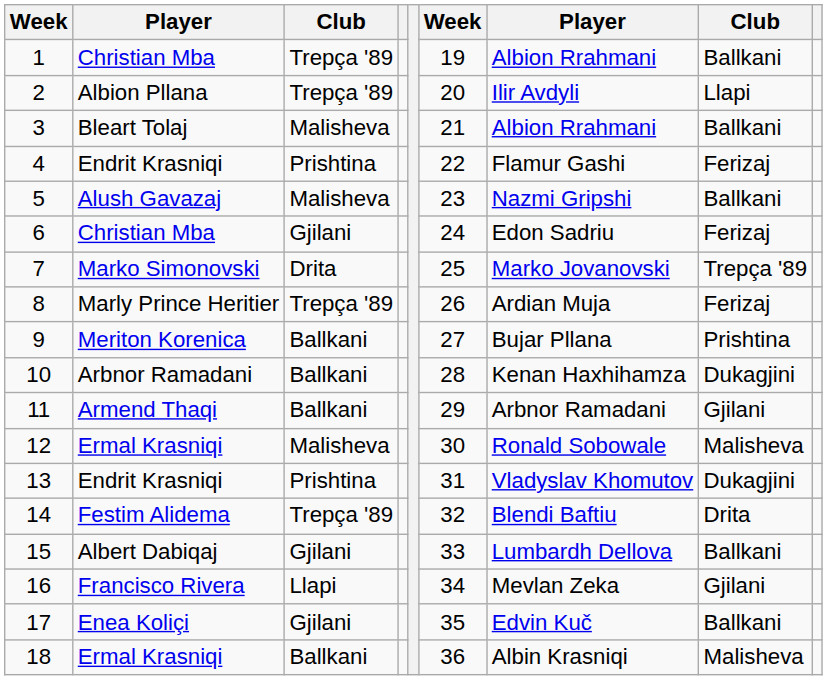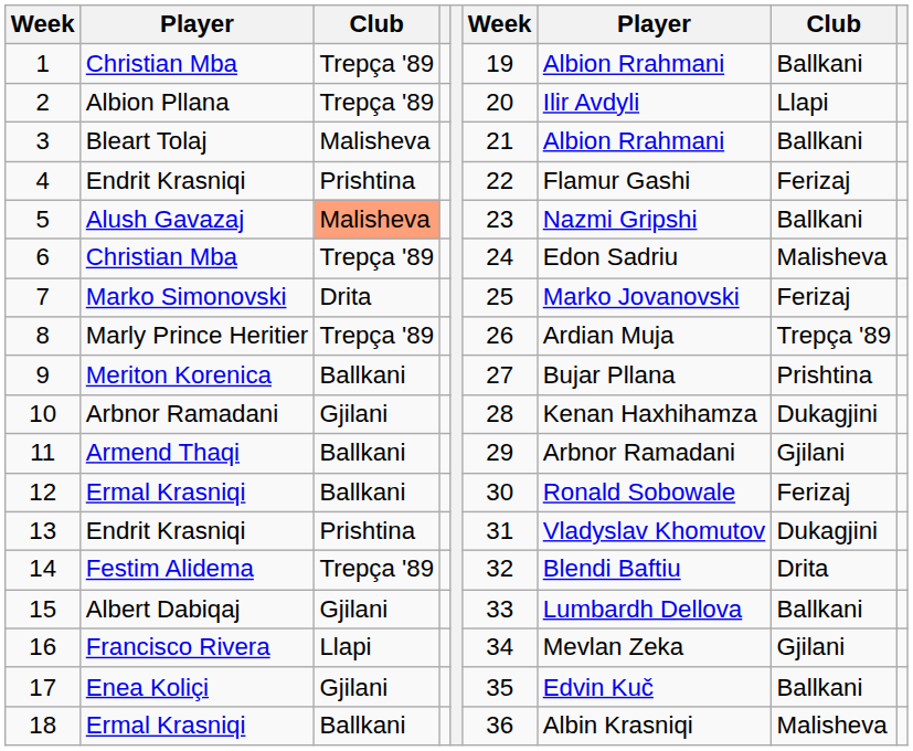5 | column 3: no background -> lightsalmon background
6 | column 3: Gjilani -> Trepça '89
6 | column 8: Ferizaj -> Malisheva
7 | column 8: Trepça '89 -> Ferizaj
8 | column 8: Ferizaj -> Trepça '89
10 | column 3: Ballkani -> Gjilani
12 | column 3: Malisheva -> Ballkani
12 | column 8: Malisheva -> Ferizaj
